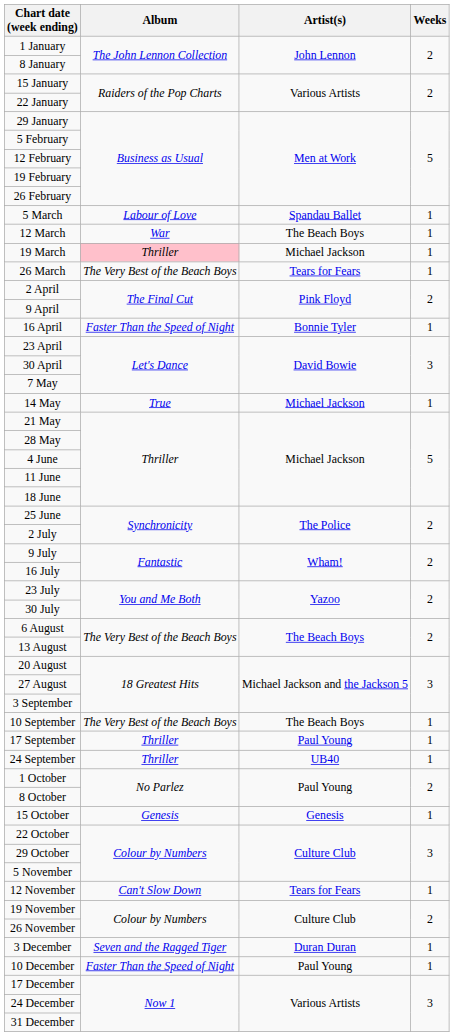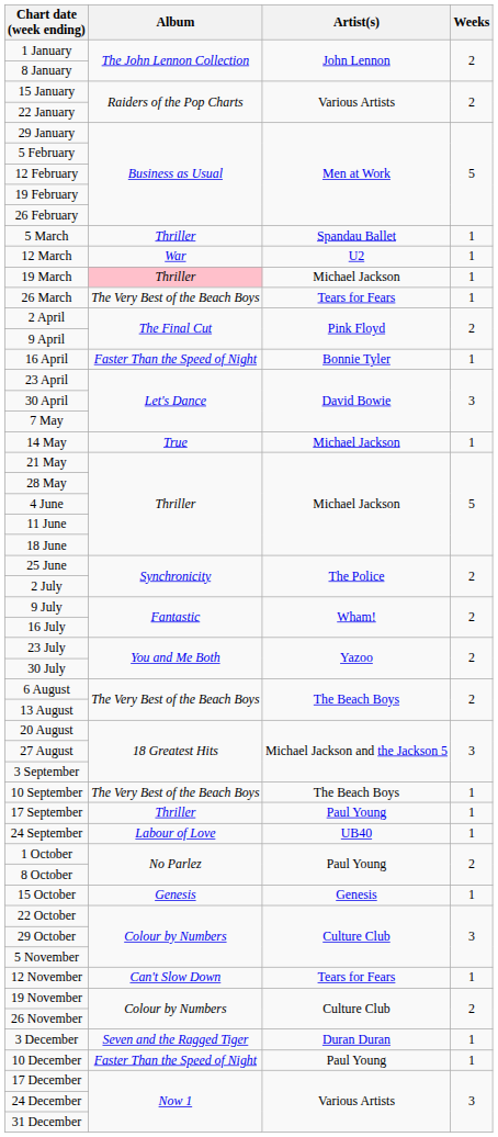5 March | Album: Labour of Love -> Thriller
12 March | Artist(s): The Beach Boys -> U2
24 September | Album: Thriller -> Labour of Love
